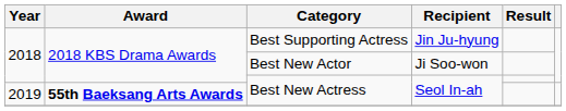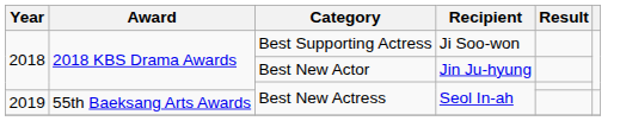Best Supporting Actress | Recipient: Jin Ju-hyung -> Ji Soo-won
Best New Actor | Recipient: Ji Soo-won -> Jin Ju-hyung
2019 / Best New Actress | Award: bold -> normal
